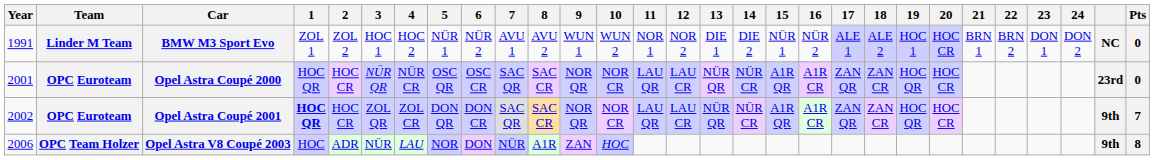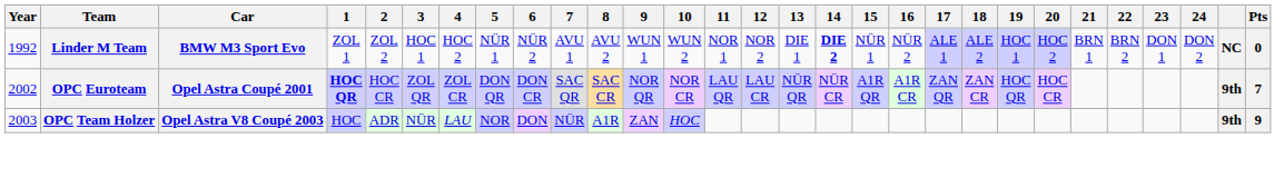BMW M3 Sport Evo | Year: 1991 -> 1992
BMW M3 Sport Evo | 14: normal -> bold
BMW M3 Sport Evo | 20: HOC CR -> HOC 2
- row: 2001 | OPC Euroteam | Opel Astra Coupé 2000 | HOC QR | HOC CR | NÜR QR | NÜR CR | OSC QR | OSC CR | SAC QR | SAC CR | NOR QR | NOR CR | LAU QR | LAU CR | NÜR QR | NÜR CR | A1R QR | A1R CR | ZAN QR | ZAN CR | HOC QR | HOC CR | 23rd | 0
Opel Astra V8 Coupé 2003 | Year: 2006 -> 2003
Opel Astra V8 Coupé 2003 | Pts: 8 -> 9
